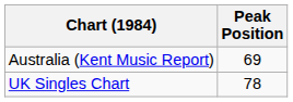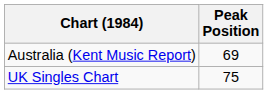UK Singles Chart | Peak Position: 78 -> 75
